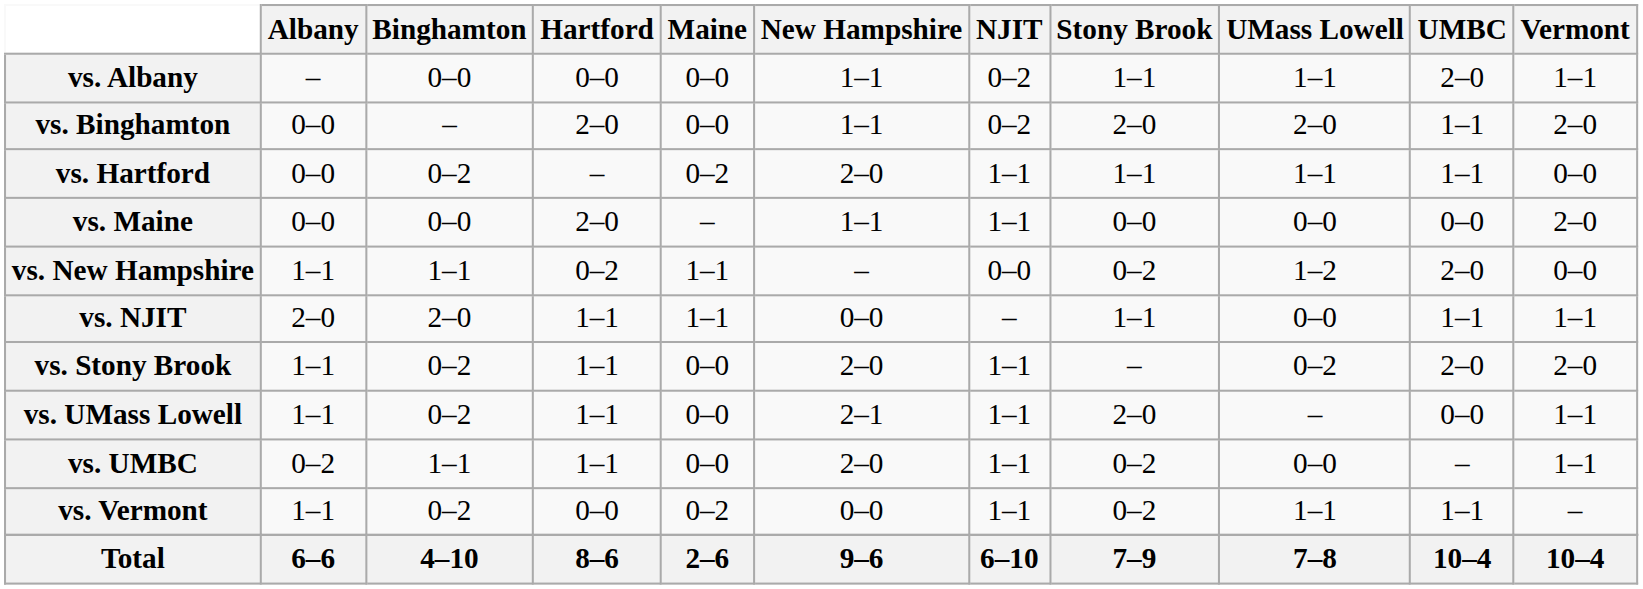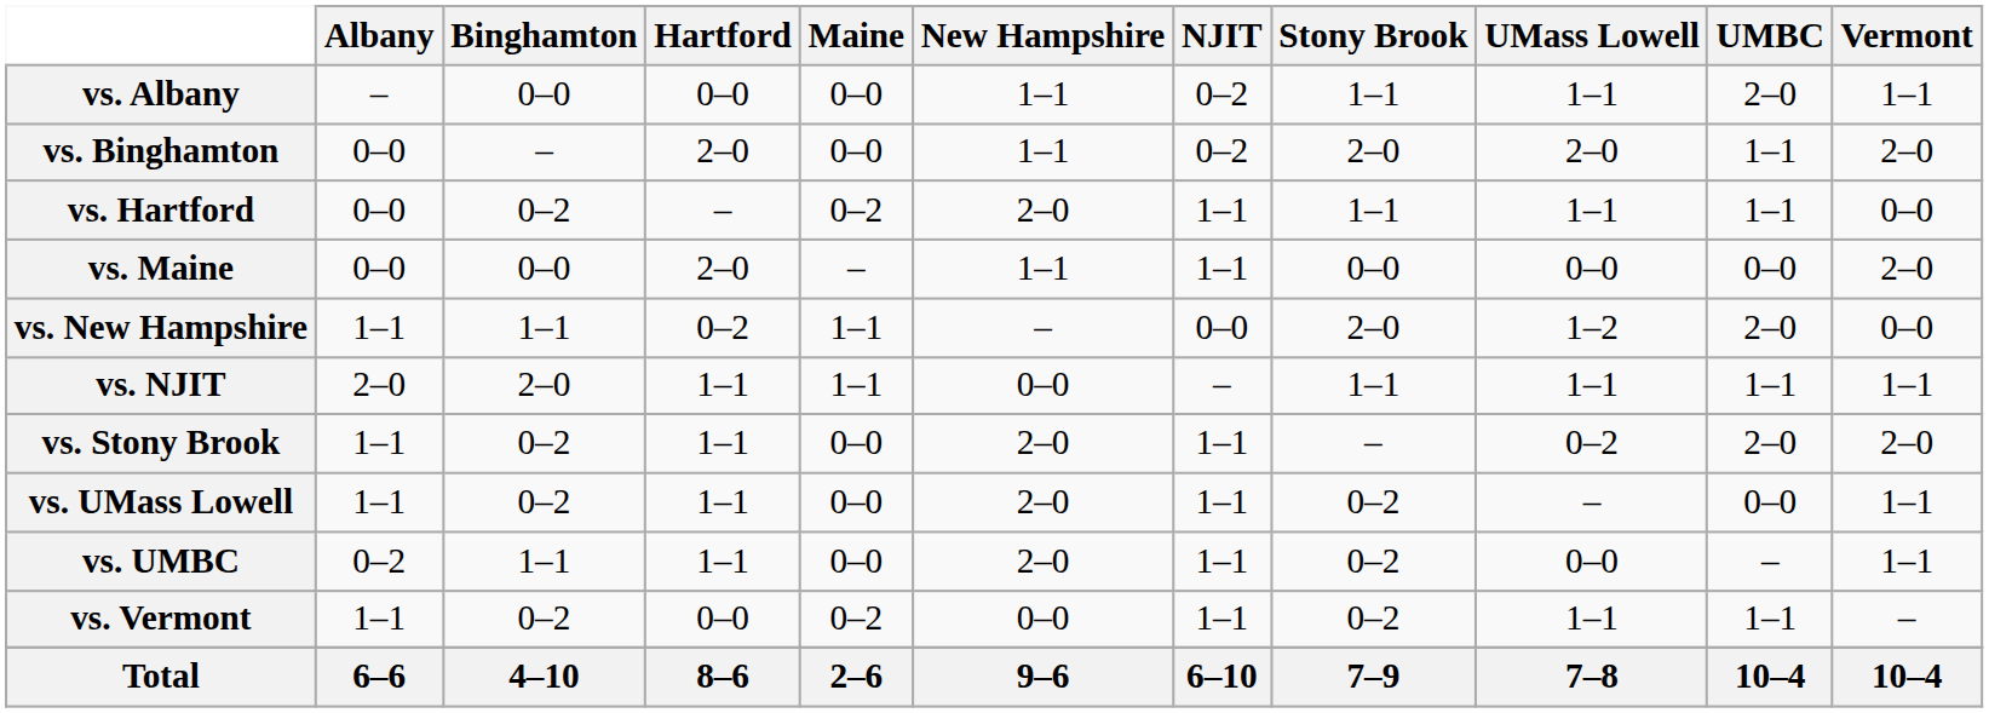vs. New Hampshire | Stony Brook: 0–2 -> 2–0
vs. NJIT | UMass Lowell: 0–0 -> 1–1
vs. UMass Lowell | New Hampshire: 2–1 -> 2–0
vs. UMass Lowell | Stony Brook: 2–0 -> 0–2
